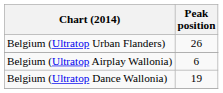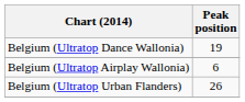rows swapped: Belgium (Ultratop Urban Flanders) <-> Belgium (Ultratop Dance Wallonia)
